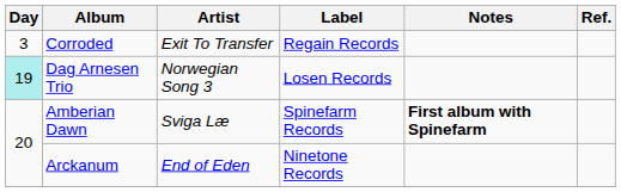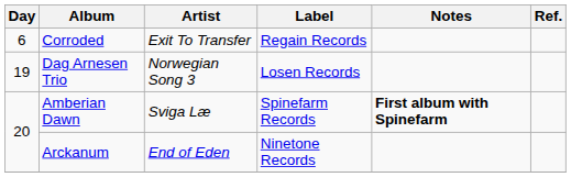Corroded | Day: 3 -> 6
Dag Arnesen Trio | Day: paleturquoise background -> no background
